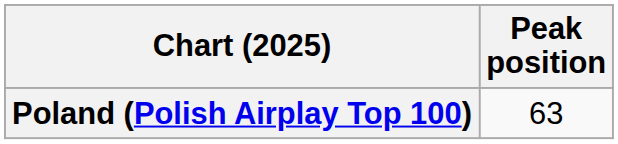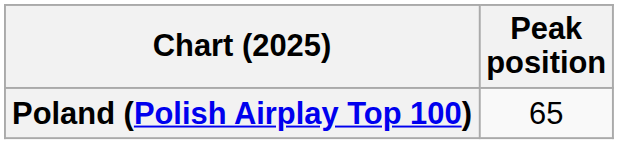Poland (Polish Airplay Top 100) | Peak position: 63 -> 65
